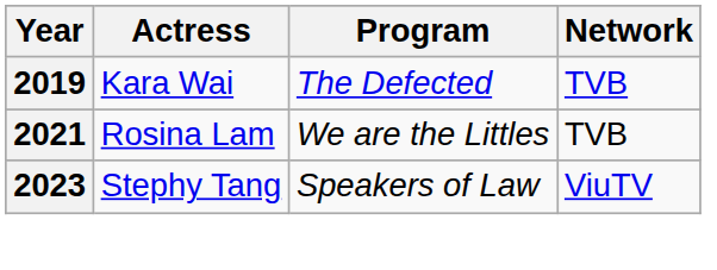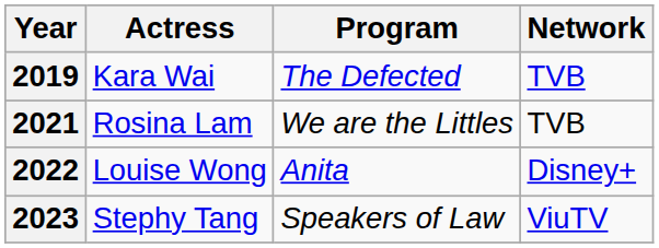+ row: 2022 | Louise Wong | Anita | Disney+
